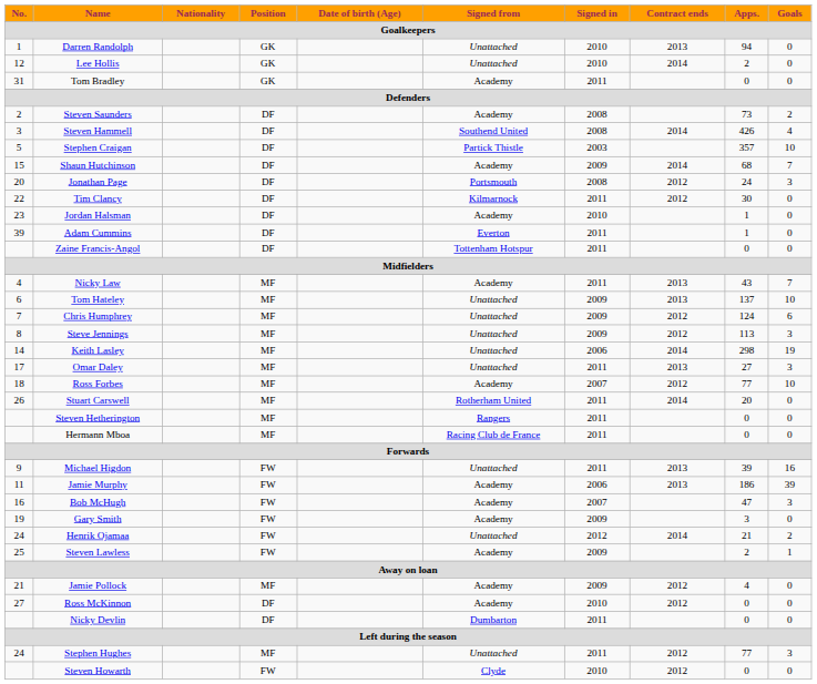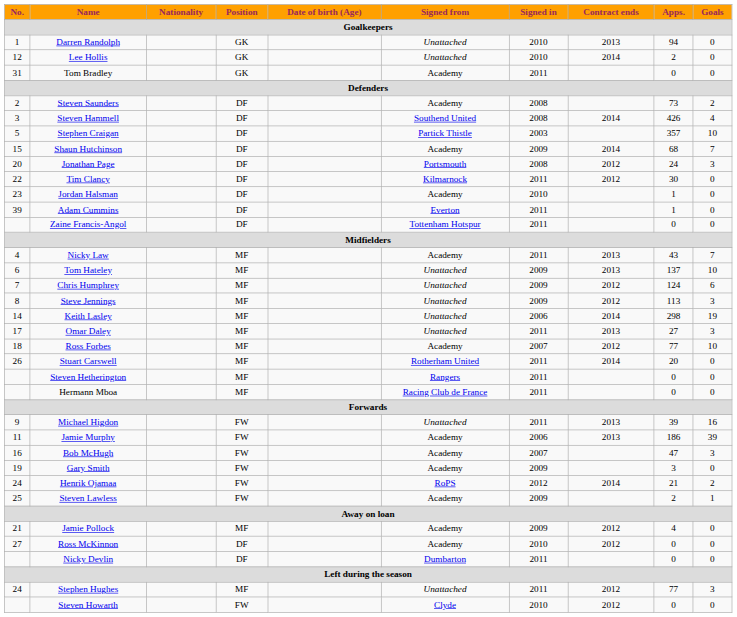Henrik Ojamaa | Signed from: Unattached -> RoPS
